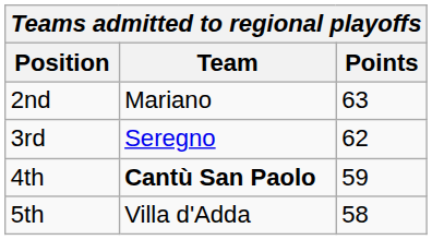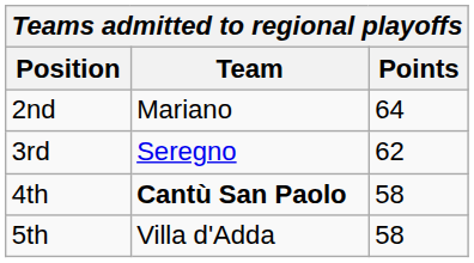2nd | Points: 63 -> 64
4th | Points: 59 -> 58
